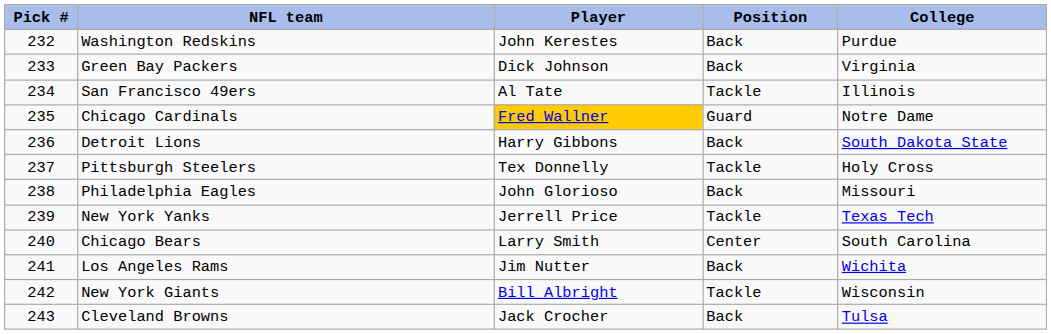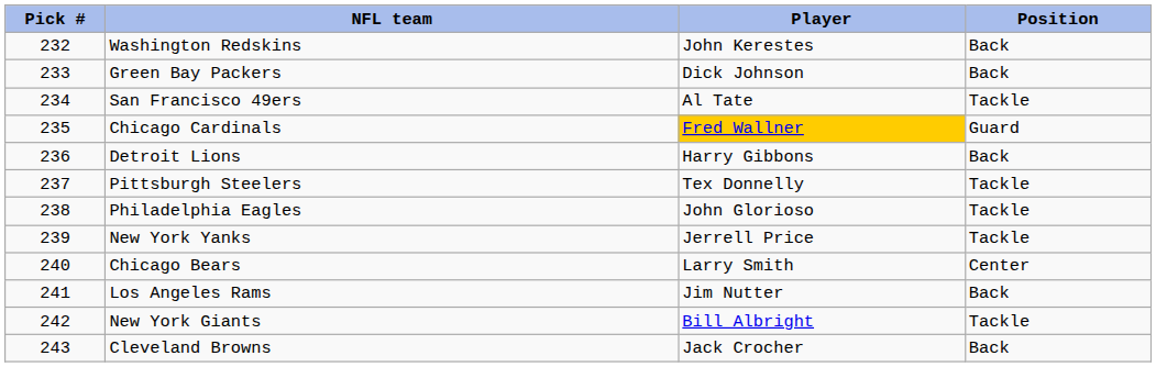- column: College | Purdue | Virginia | Illinois | Notre Dame | South Dakota State | Holy Cross | Missouri | Texas Tech | South Carolina | Wichita | Wisconsin | Tulsa
Philadelphia Eagles | Position: Back -> Tackle
